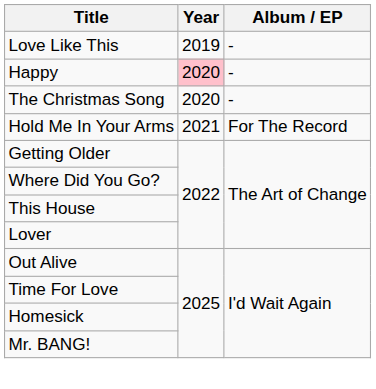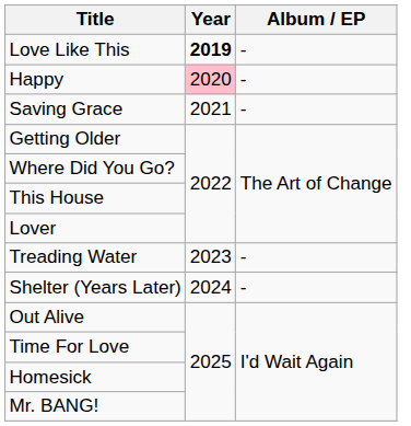Love Like This | Year: normal -> bold
- row: The Christmas Song | 2020 | -
+ row: Saving Grace | 2021 | -
- row: Hold Me In Your Arms | 2021 | For The Record
+ row: Treading Water | 2023 | -
+ row: Shelter (Years Later) | 2024 | -
